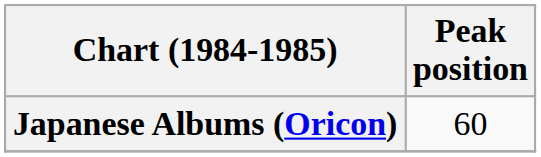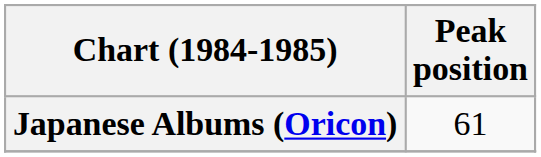Japanese Albums (Oricon) | Peak position: 60 -> 61
